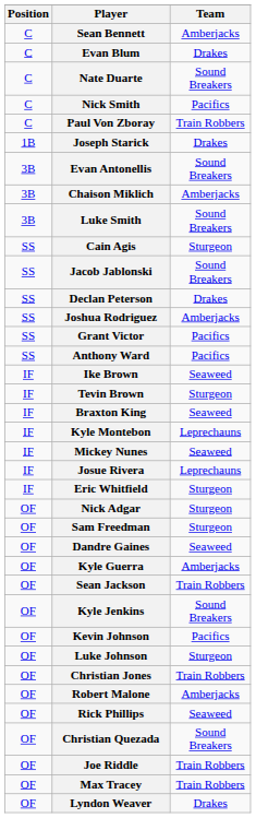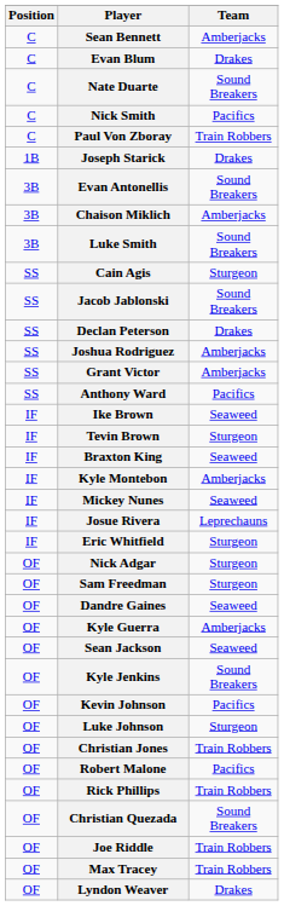Grant Victor | Team: Pacifics -> Amberjacks
Kyle Montebon | Team: Leprechauns -> Amberjacks
Sean Jackson | Team: Train Robbers -> Seaweed
Robert Malone | Team: Amberjacks -> Pacifics
Rick Phillips | Team: Seaweed -> Train Robbers
